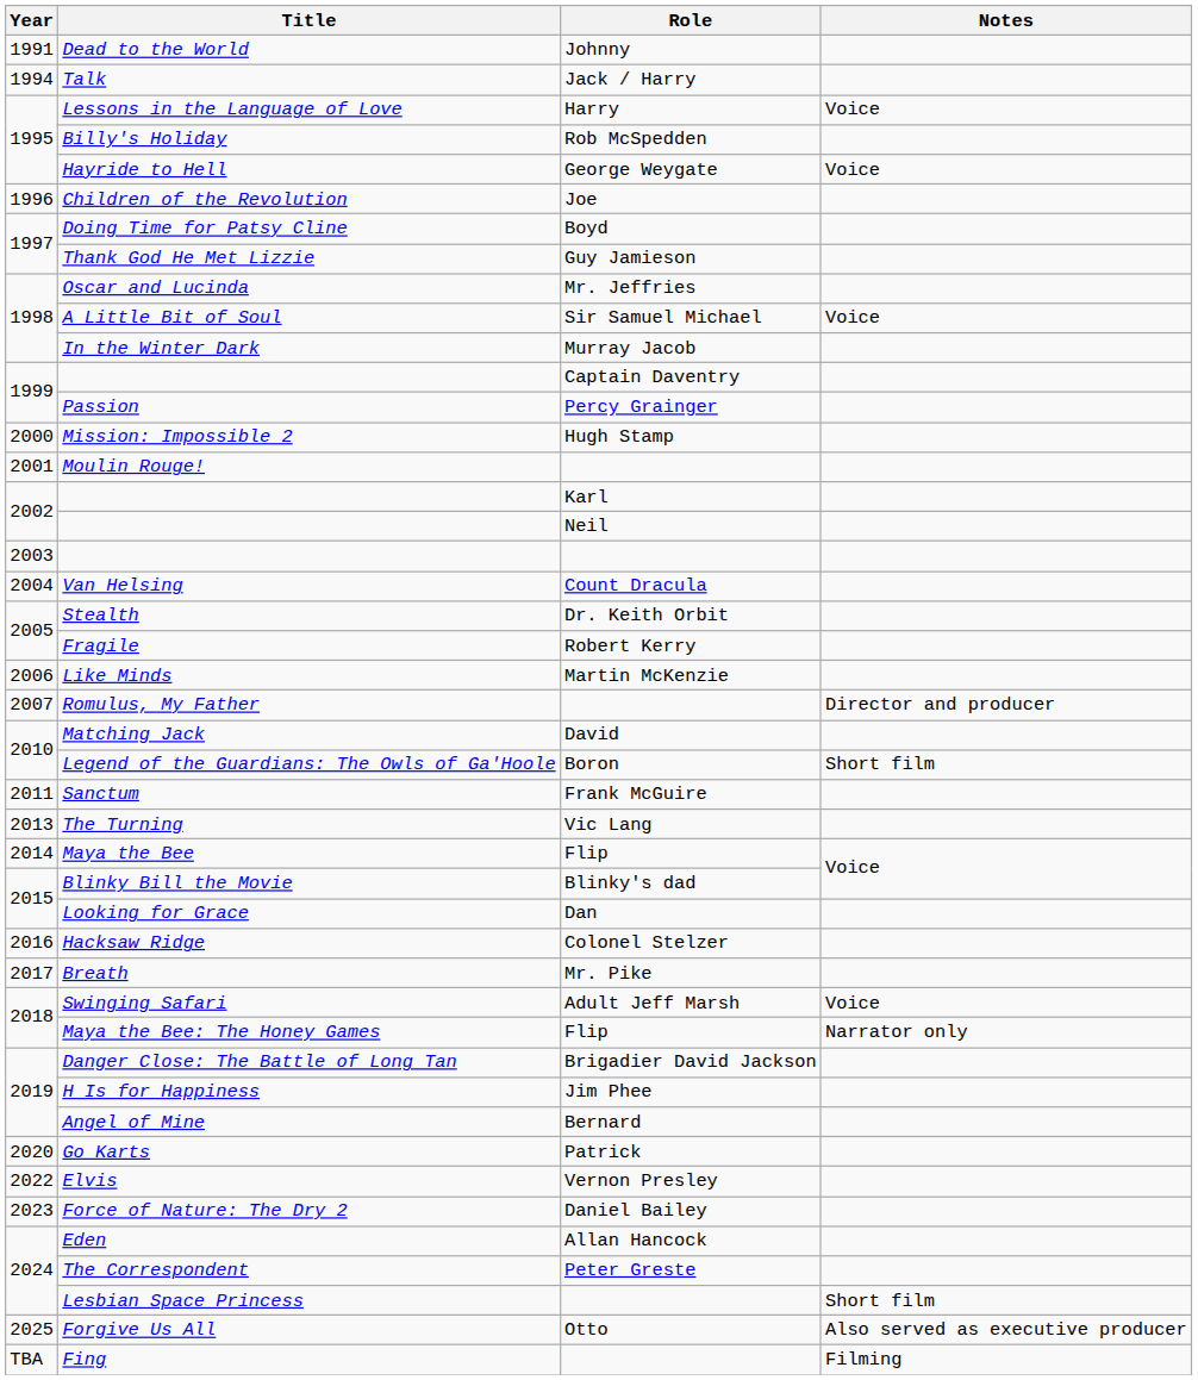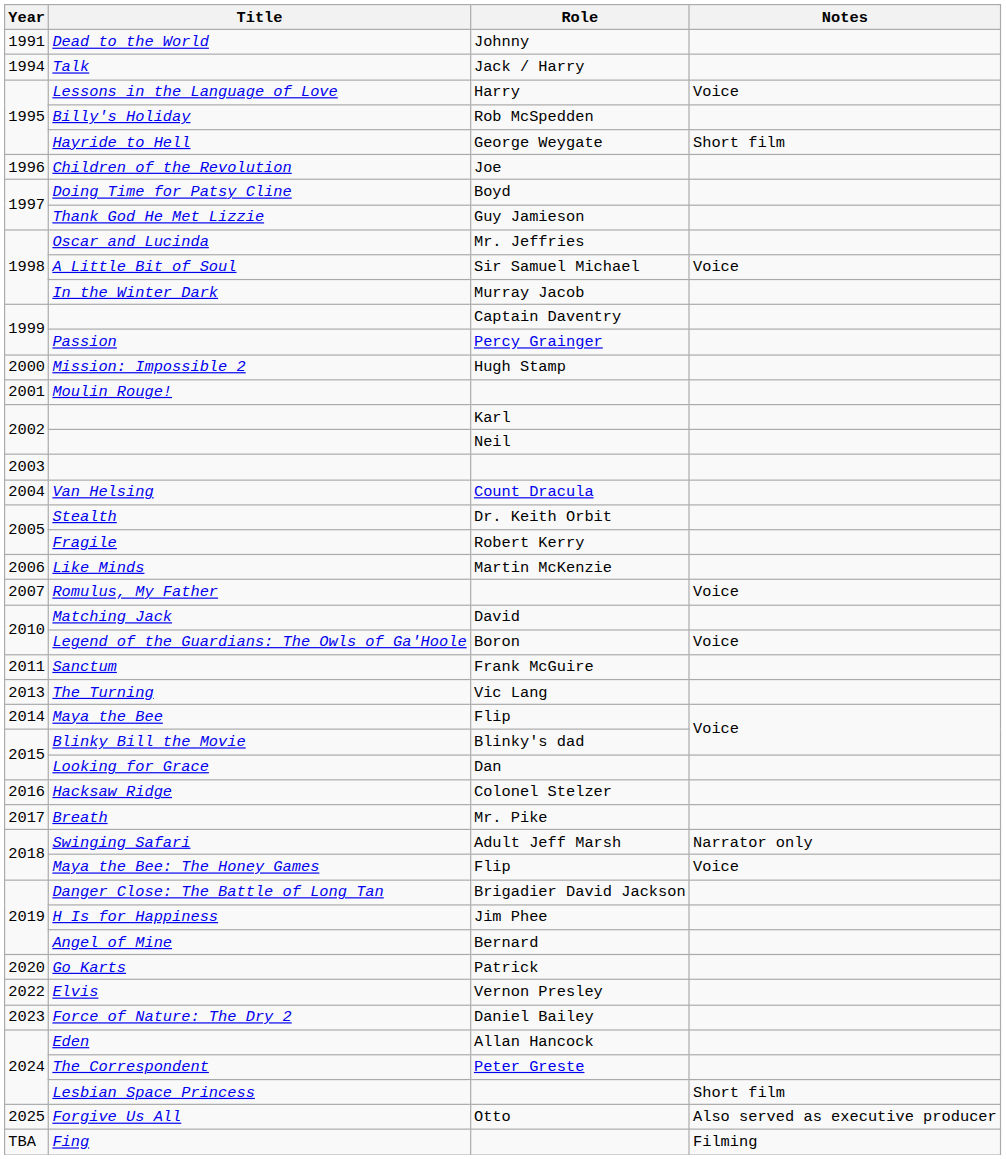Hayride to Hell | Notes: Voice -> Short film
Romulus, My Father | Notes: Director and producer -> Voice
Legend of the Guardians: The Owls of Ga'Hoole | Notes: Short film -> Voice
Swinging Safari | Notes: Voice -> Narrator only
Maya the Bee: The Honey Games | Notes: Narrator only -> Voice
